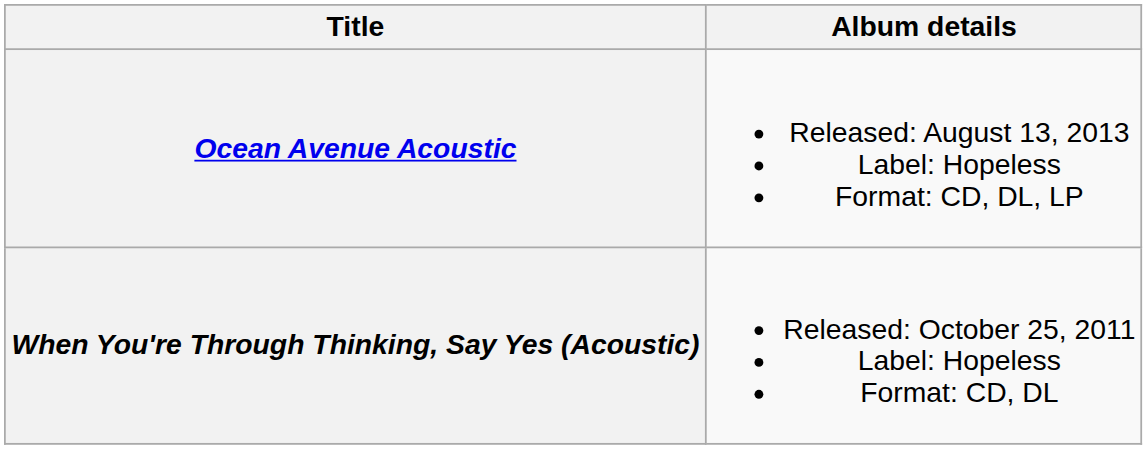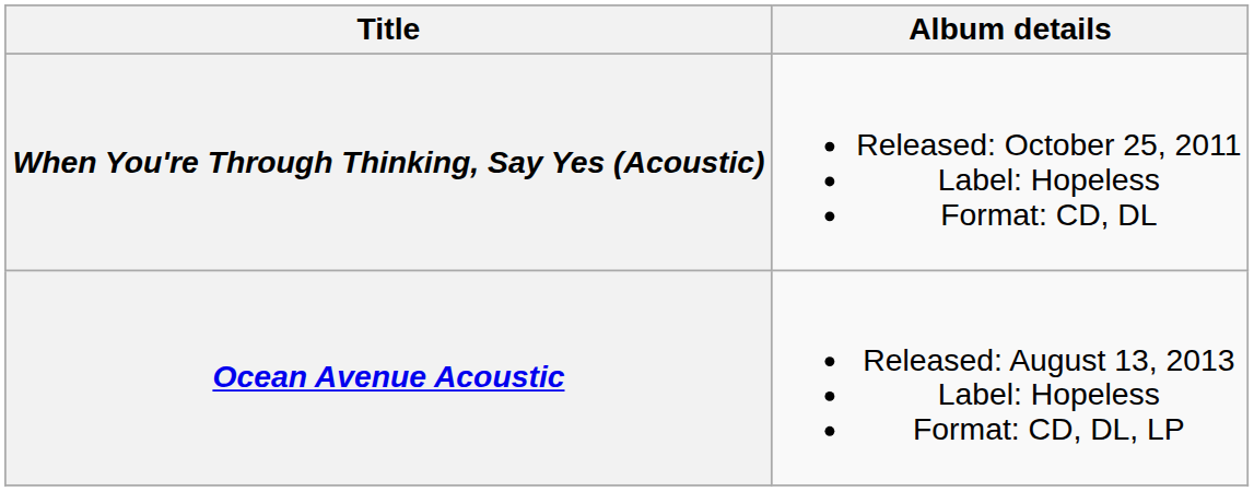rows swapped: When You're Through Thinking, Say Yes (Acoustic) <-> Ocean Avenue Acoustic
